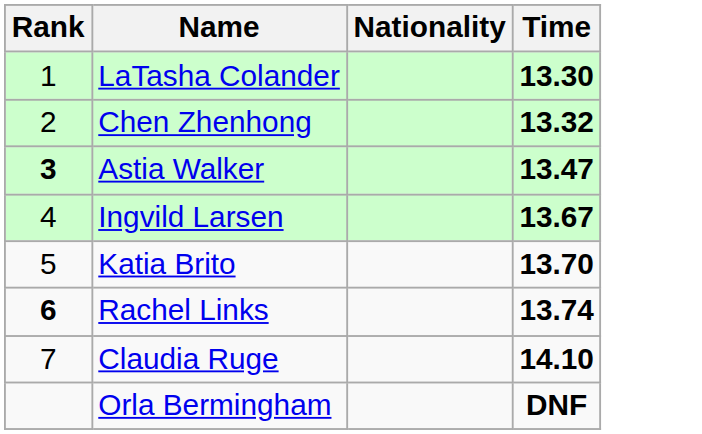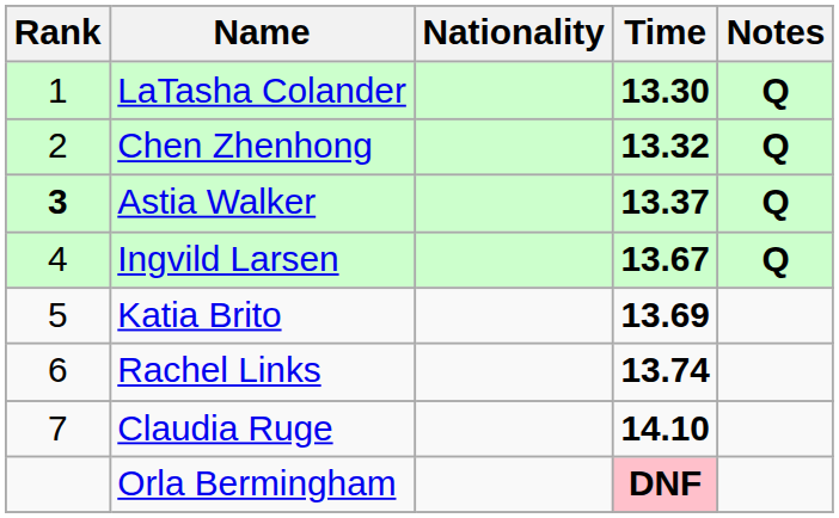+ column: Notes | Q | Q | Q | Q
Astia Walker | Time: 13.47 -> 13.37
Katia Brito | Time: 13.70 -> 13.69
Rachel Links | Rank: bold -> normal
Orla Bermingham | Time: no background -> pink background
